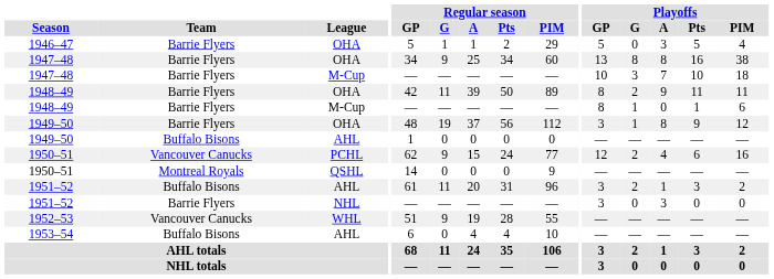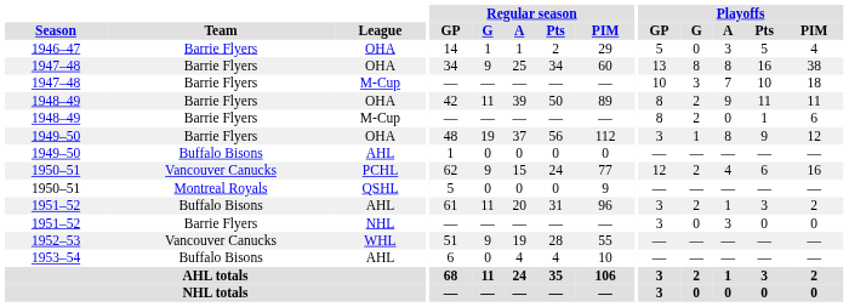1946–47 | Regular season / GP: 5 -> 14
1948–49 / M-Cup | Playoffs / G: 1 -> 2
1950–51 / QSHL | Regular season / GP: 14 -> 5
